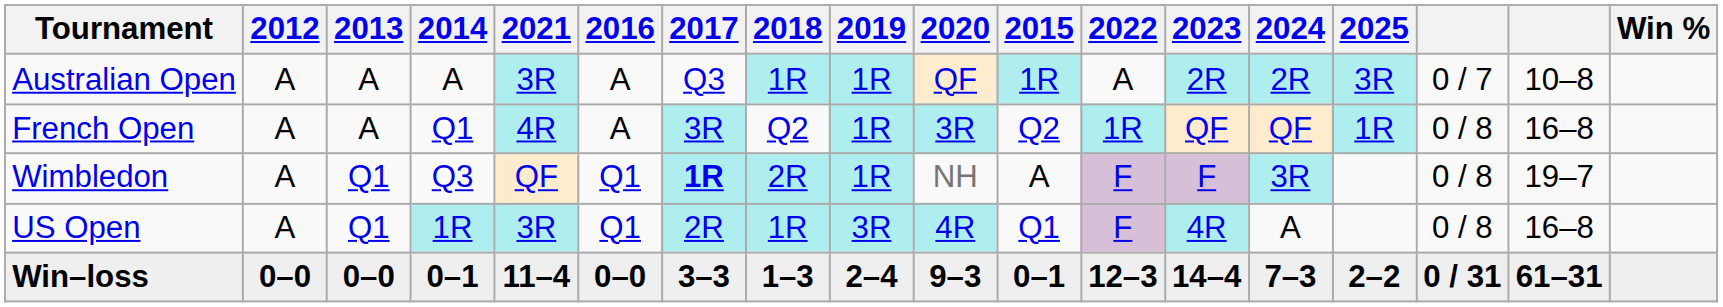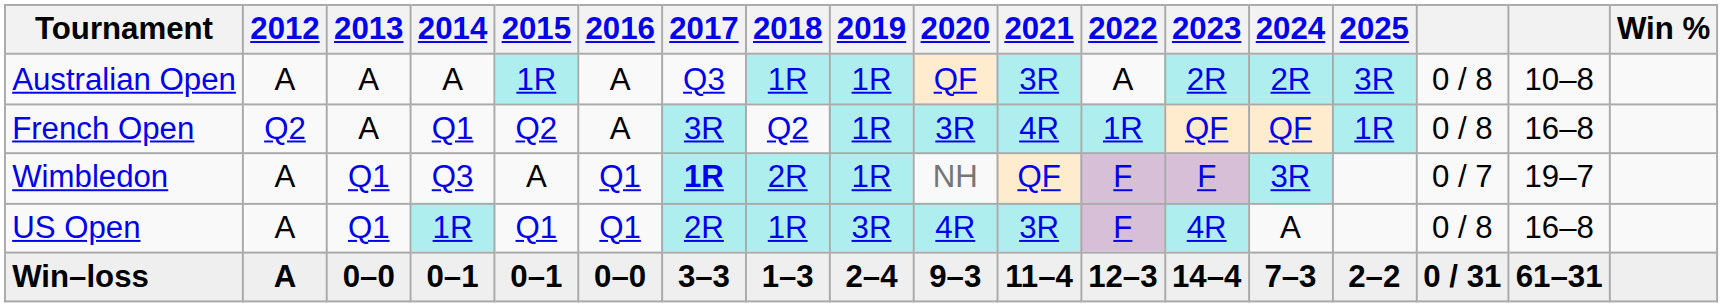columns swapped: 2015 <-> 2021
Australian Open | column 16: 0 / 7 -> 0 / 8
French Open | 2012: A -> Q2
Wimbledon | column 16: 0 / 8 -> 0 / 7
Win–loss | 2012: 0–0 -> A
